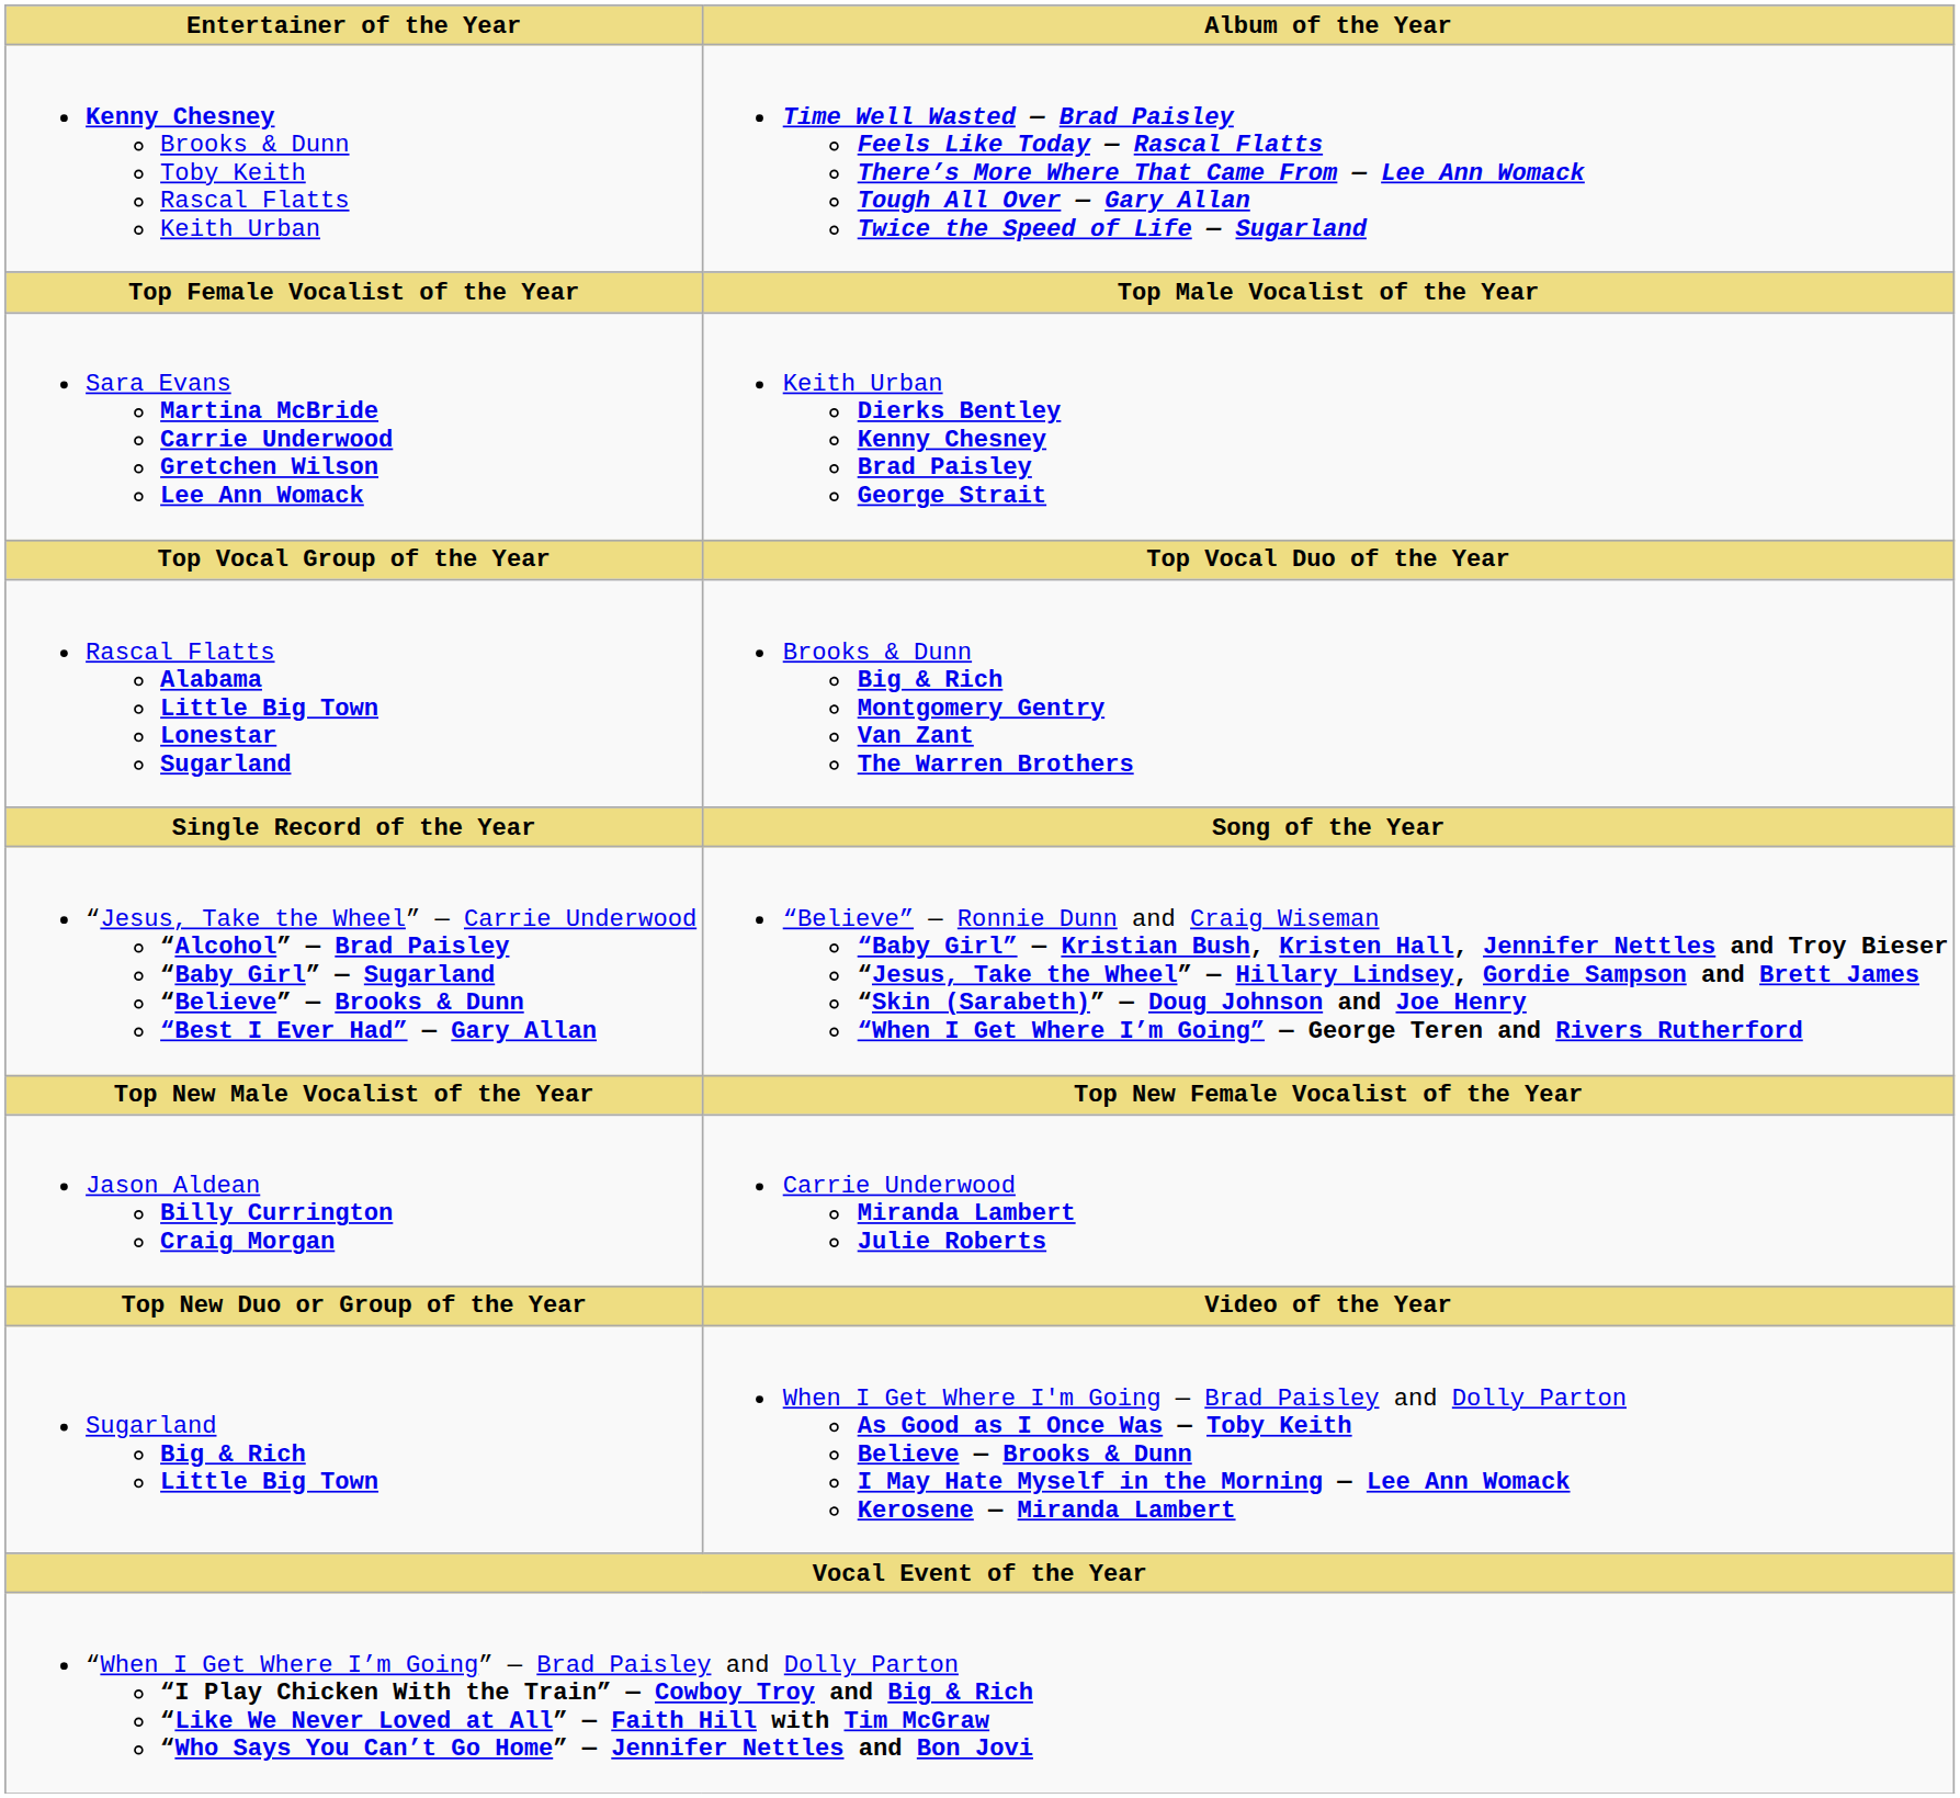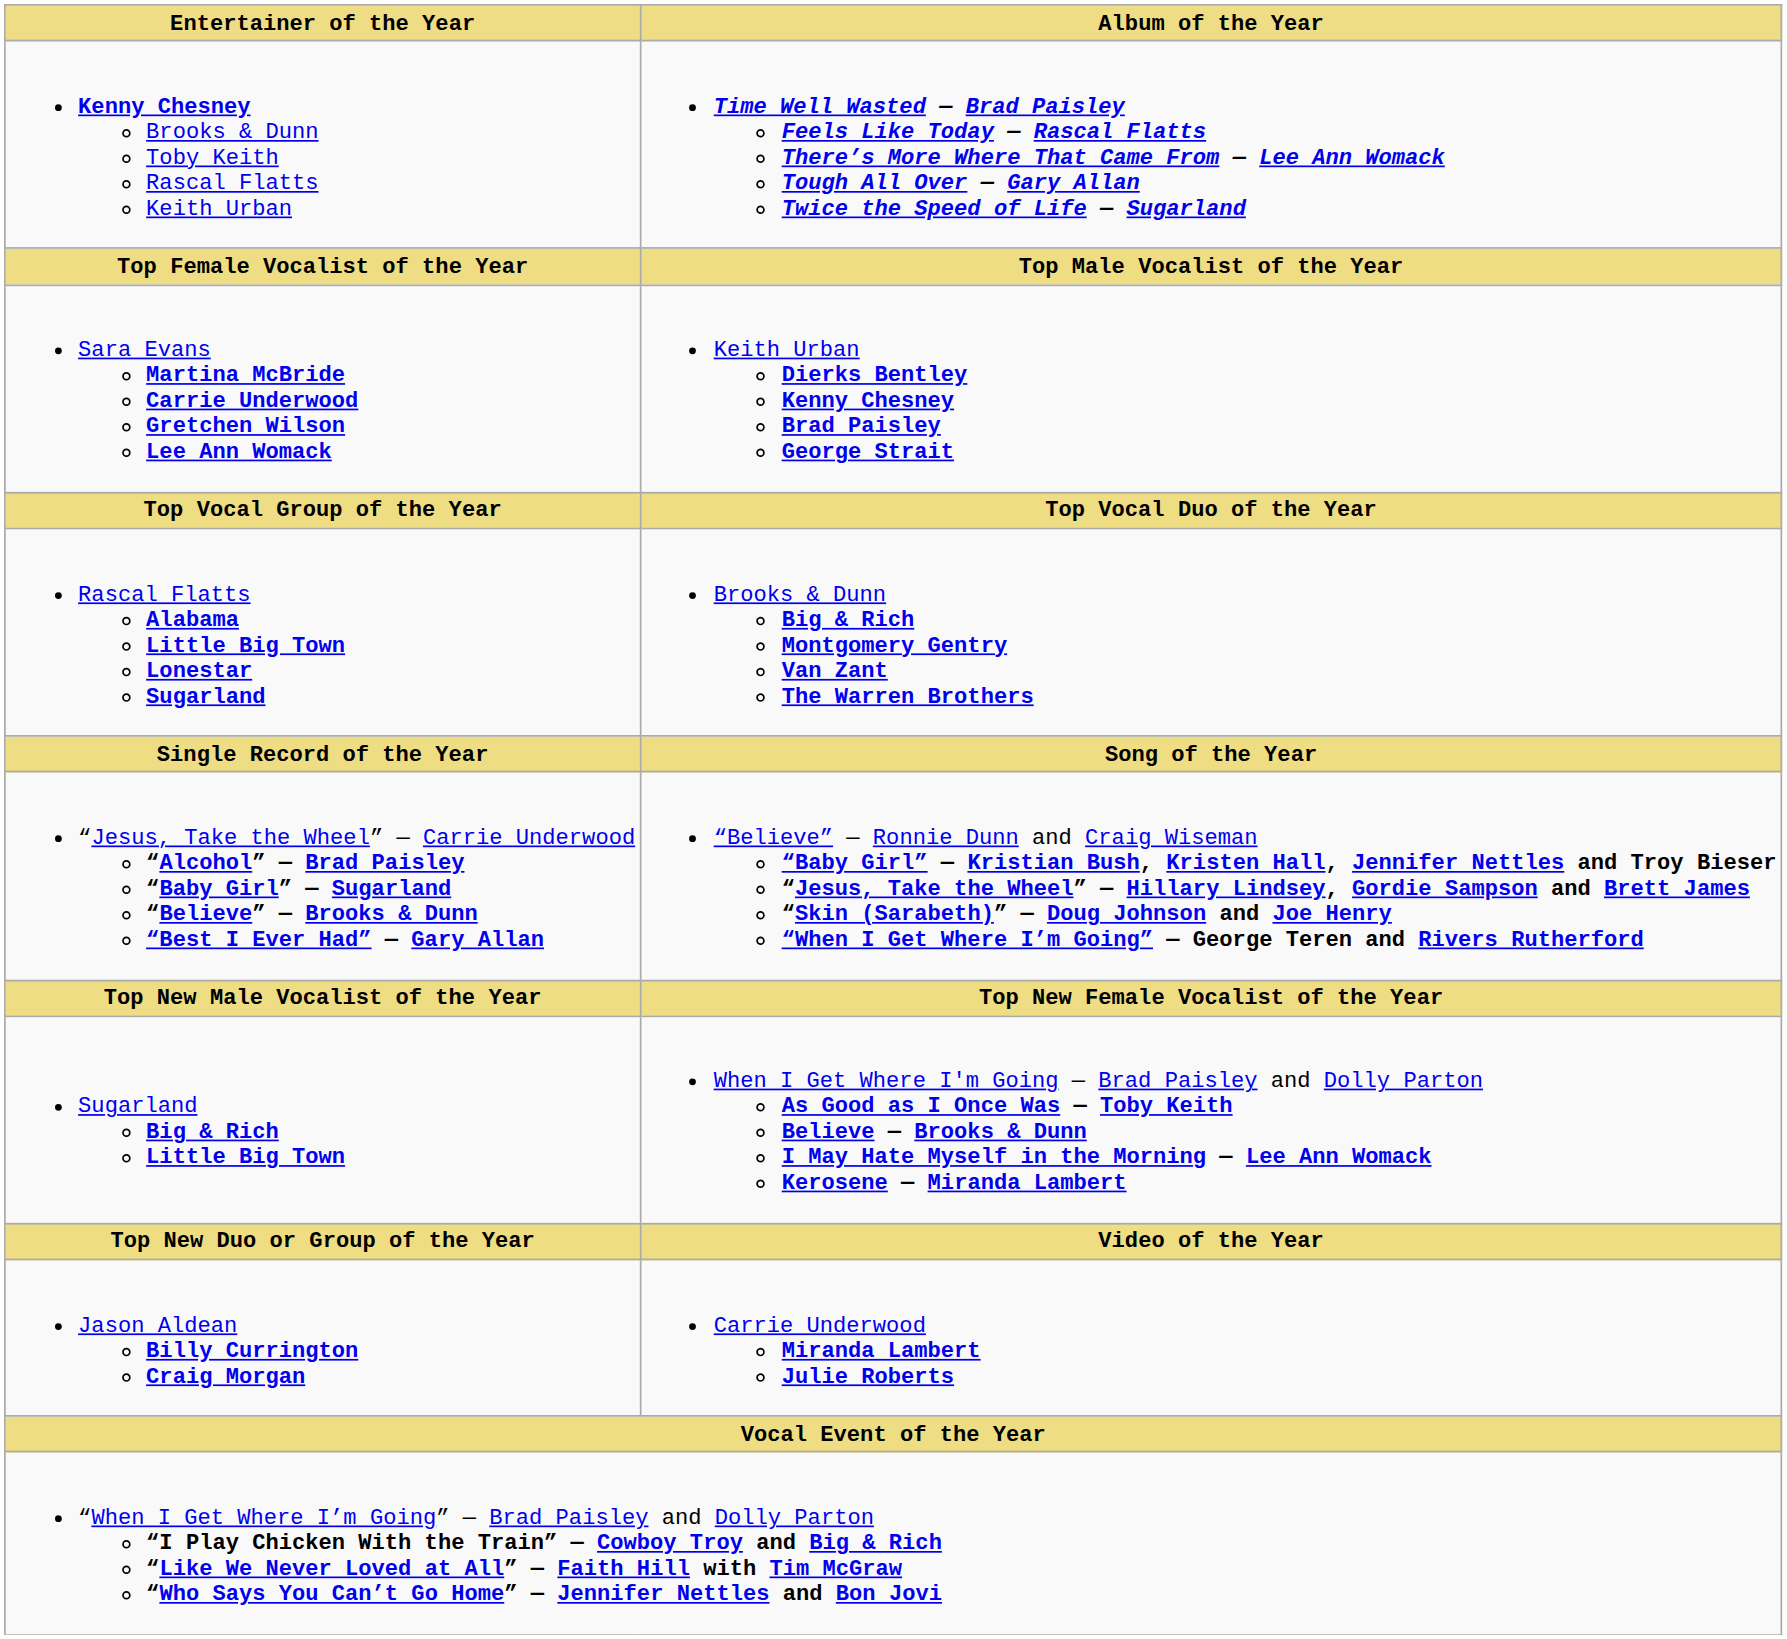rows swapped: Jason Aldean Billy Currington Craig Morgan <-> Sugarland Big & Rich Little Big Town
